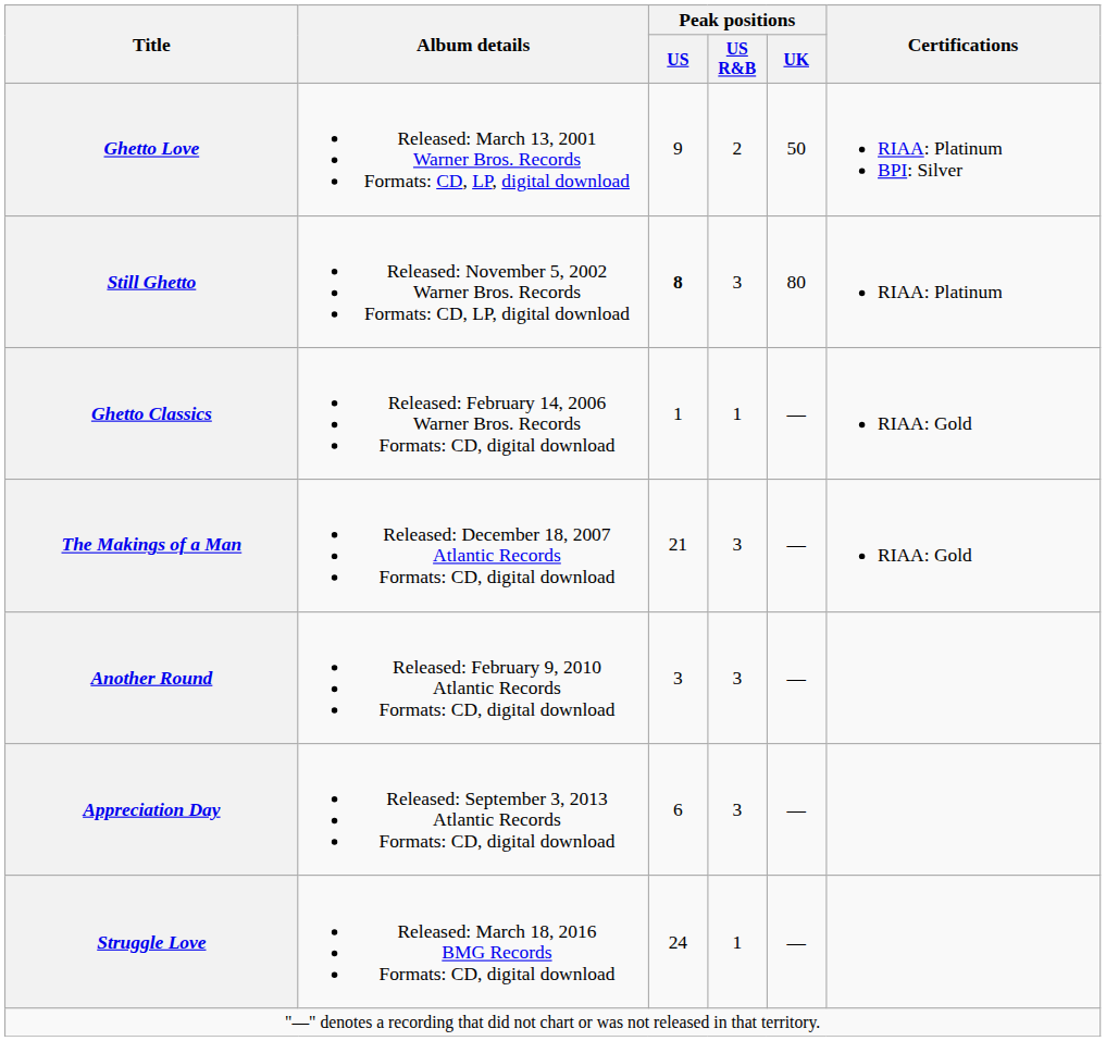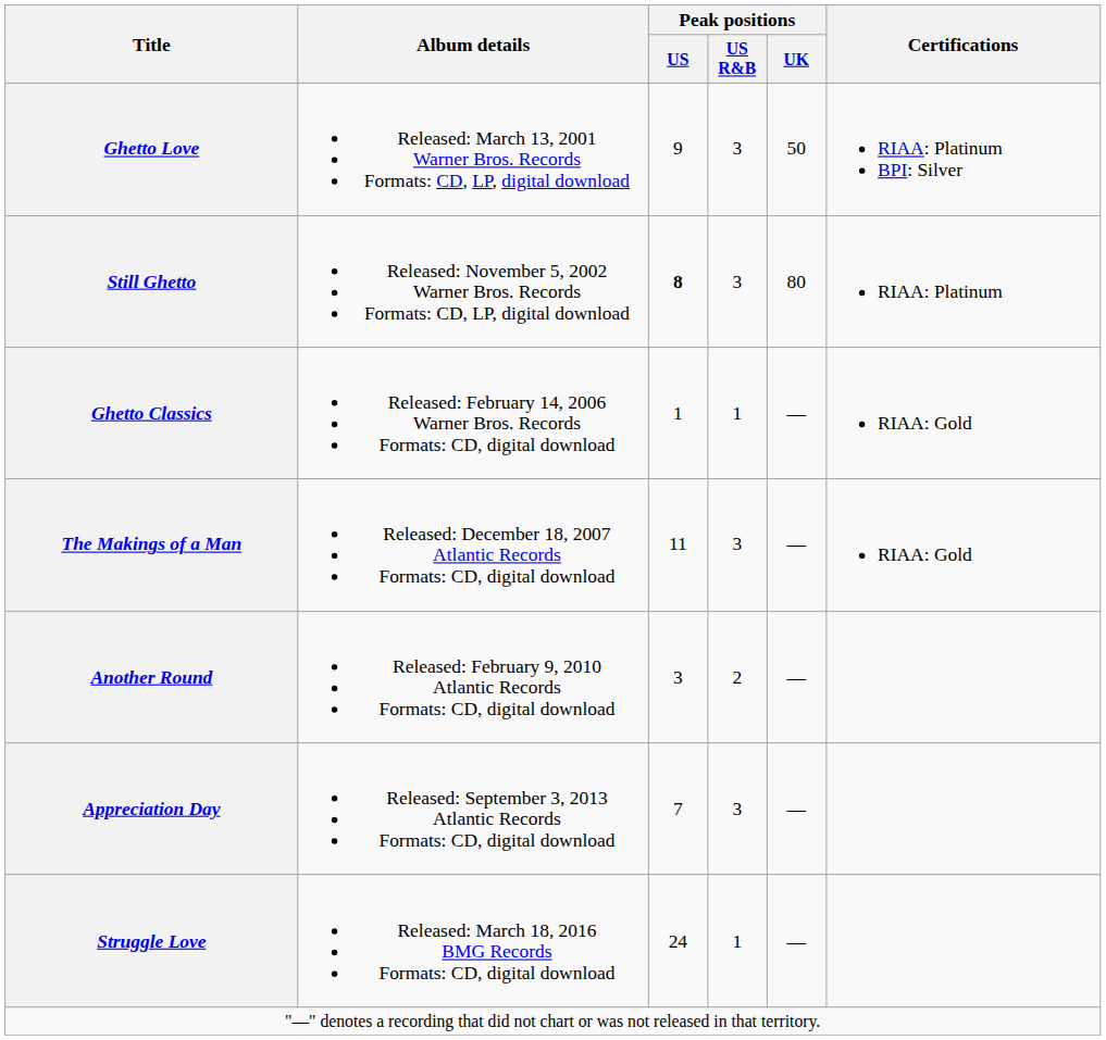Ghetto Love | Peak positions / US R&B: 2 -> 3
The Makings of a Man | Peak positions / US: 21 -> 11
Another Round | Peak positions / US R&B: 3 -> 2
Appreciation Day | Peak positions / US: 6 -> 7
